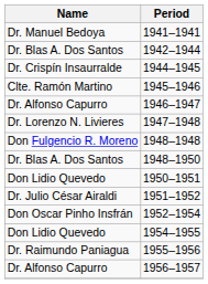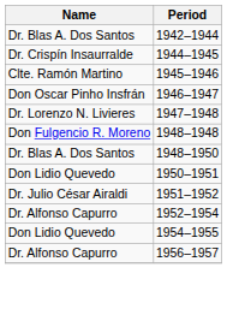- row: Dr. Manuel Bedoya | 1941–1941
1946–1947 | Name: Dr. Alfonso Capurro -> Don Oscar Pinho Insfrán
1952–1954 | Name: Don Oscar Pinho Insfrán -> Dr. Alfonso Capurro
- row: Dr. Raimundo Paniagua | 1955–1956
